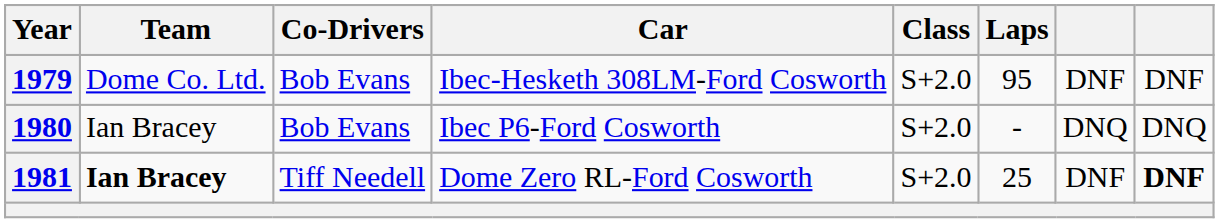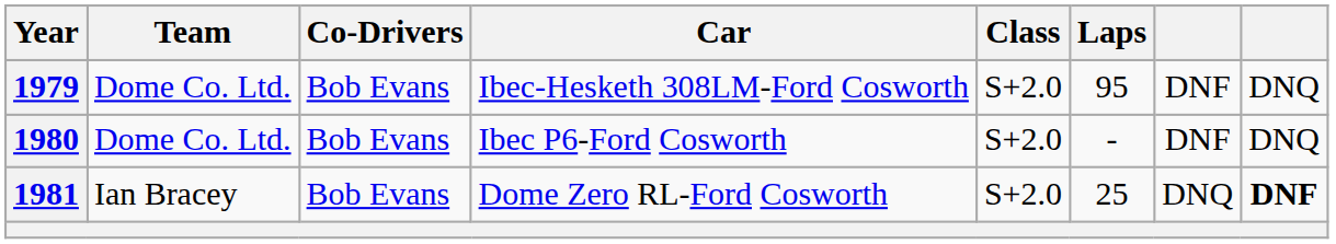1979 | column 8: DNF -> DNQ
1980 | Team: Ian Bracey -> Dome Co. Ltd.
1980 | column 7: DNQ -> DNF
1981 | Team: bold -> normal
1981 | Co-Drivers: Tiff Needell -> Bob Evans
1981 | column 7: DNF -> DNQ
